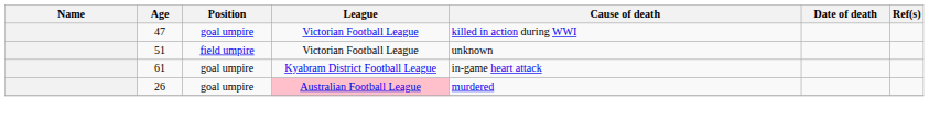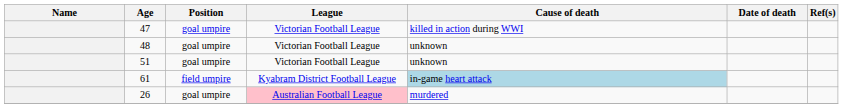+ row: 48 | goal umpire | Victorian Football League | unknown
51 | Position: field umpire -> goal umpire
61 | Position: goal umpire -> field umpire
61 | Cause of death: no background -> lightblue background
